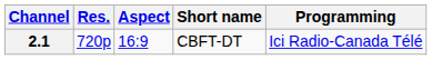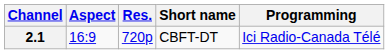columns swapped: Res. <-> Aspect
